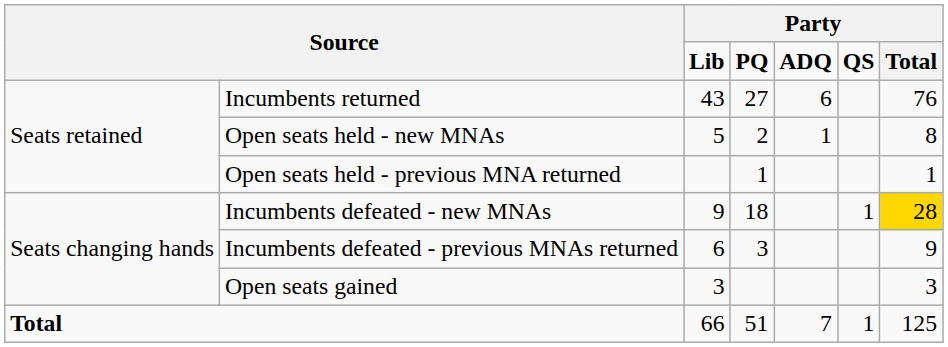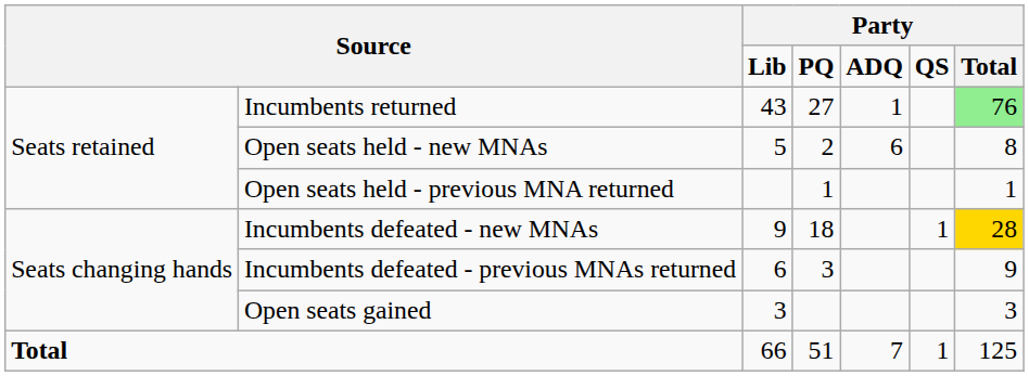Incumbents returned | column 5: 6 -> 1
Incumbents returned | column 7: no background -> lightgreen background
Open seats held - new MNAs | column 5: 1 -> 6
